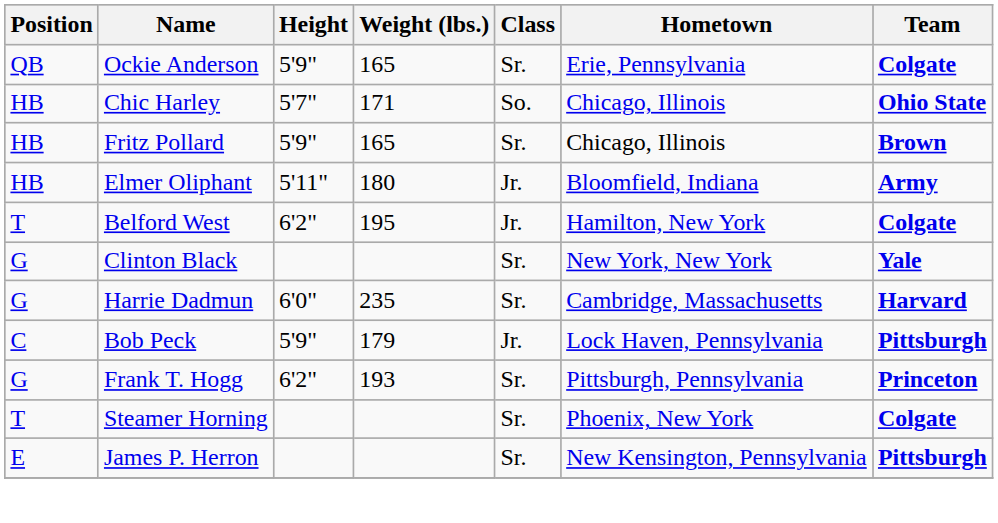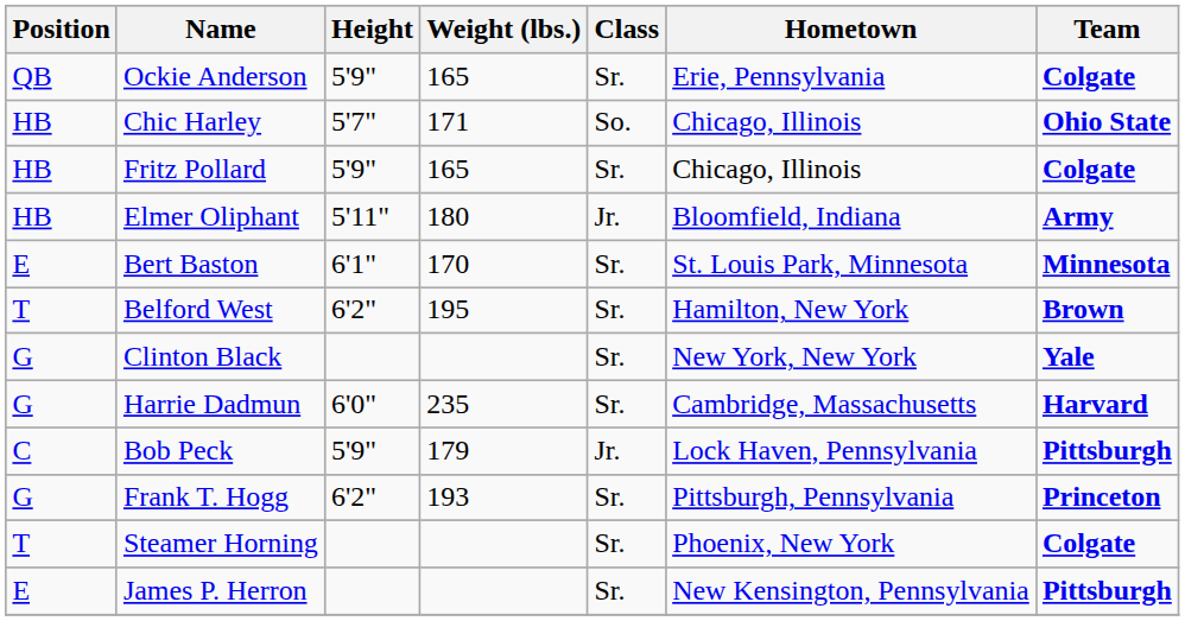Fritz Pollard | Team: Brown -> Colgate
+ row: E | Bert Baston | 6'1" | 170 | Sr. | St. Louis Park, Minnesota | Minnesota
Belford West | Class: Jr. -> Sr.
Belford West | Team: Colgate -> Brown
